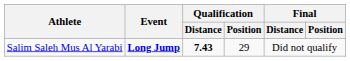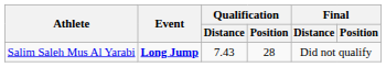Salim Saleh Mus Al Yarabi | Qualification / Distance: bold -> normal
Salim Saleh Mus Al Yarabi | Qualification / Position: 29 -> 28
